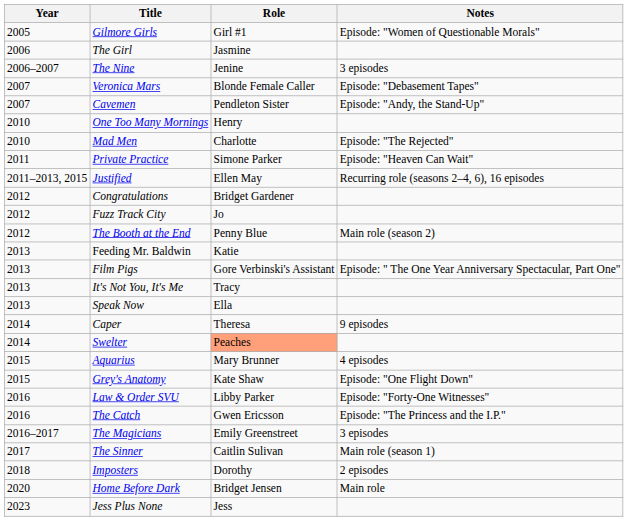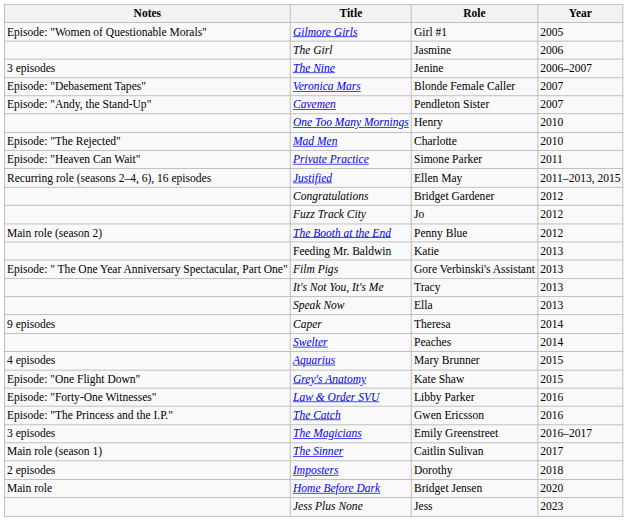columns swapped: Year <-> Notes
Swelter | Role: lightsalmon background -> no background
